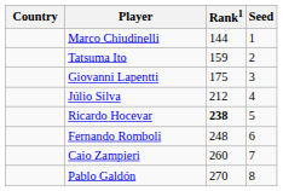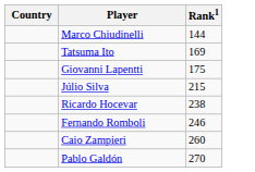- column: Seed | 1 | 2 | 3 | 4 | 5 | 6 | 7 | 8
Tatsuma Ito | Rank1: 159 -> 169
Júlio Silva | Rank1: 212 -> 215
Ricardo Hocevar | Rank1: bold -> normal
Fernando Romboli | Rank1: 248 -> 246
